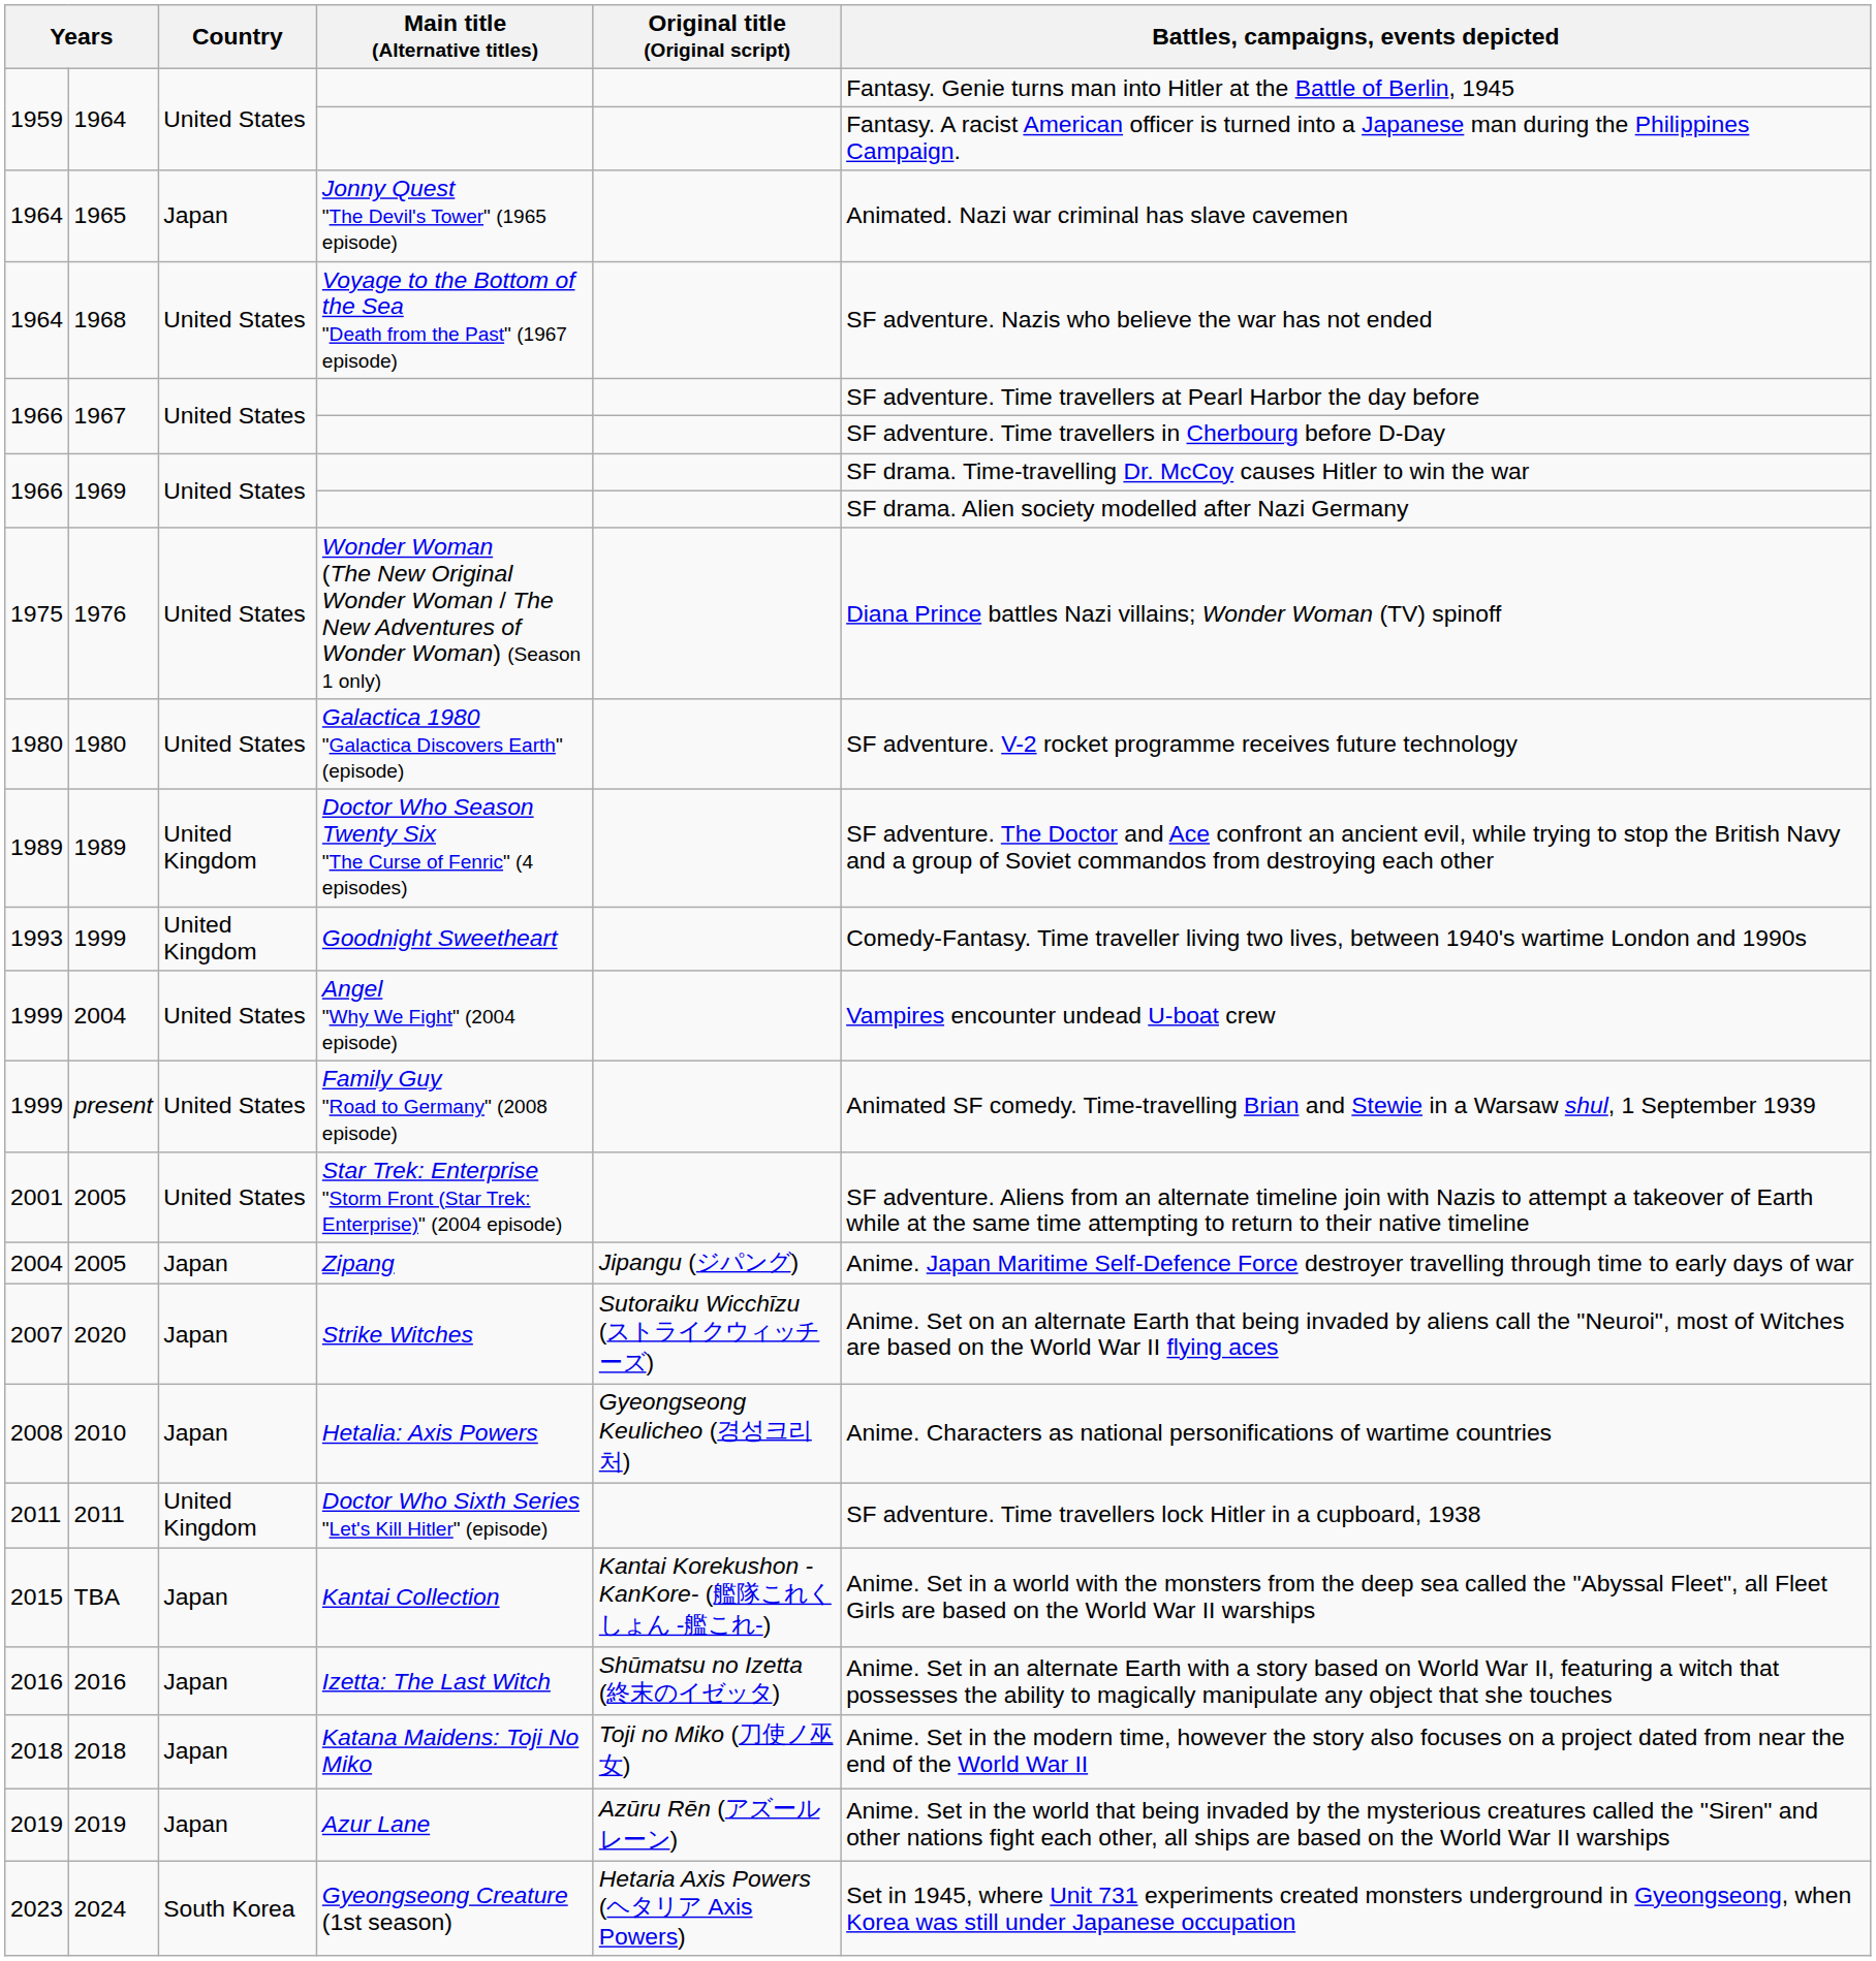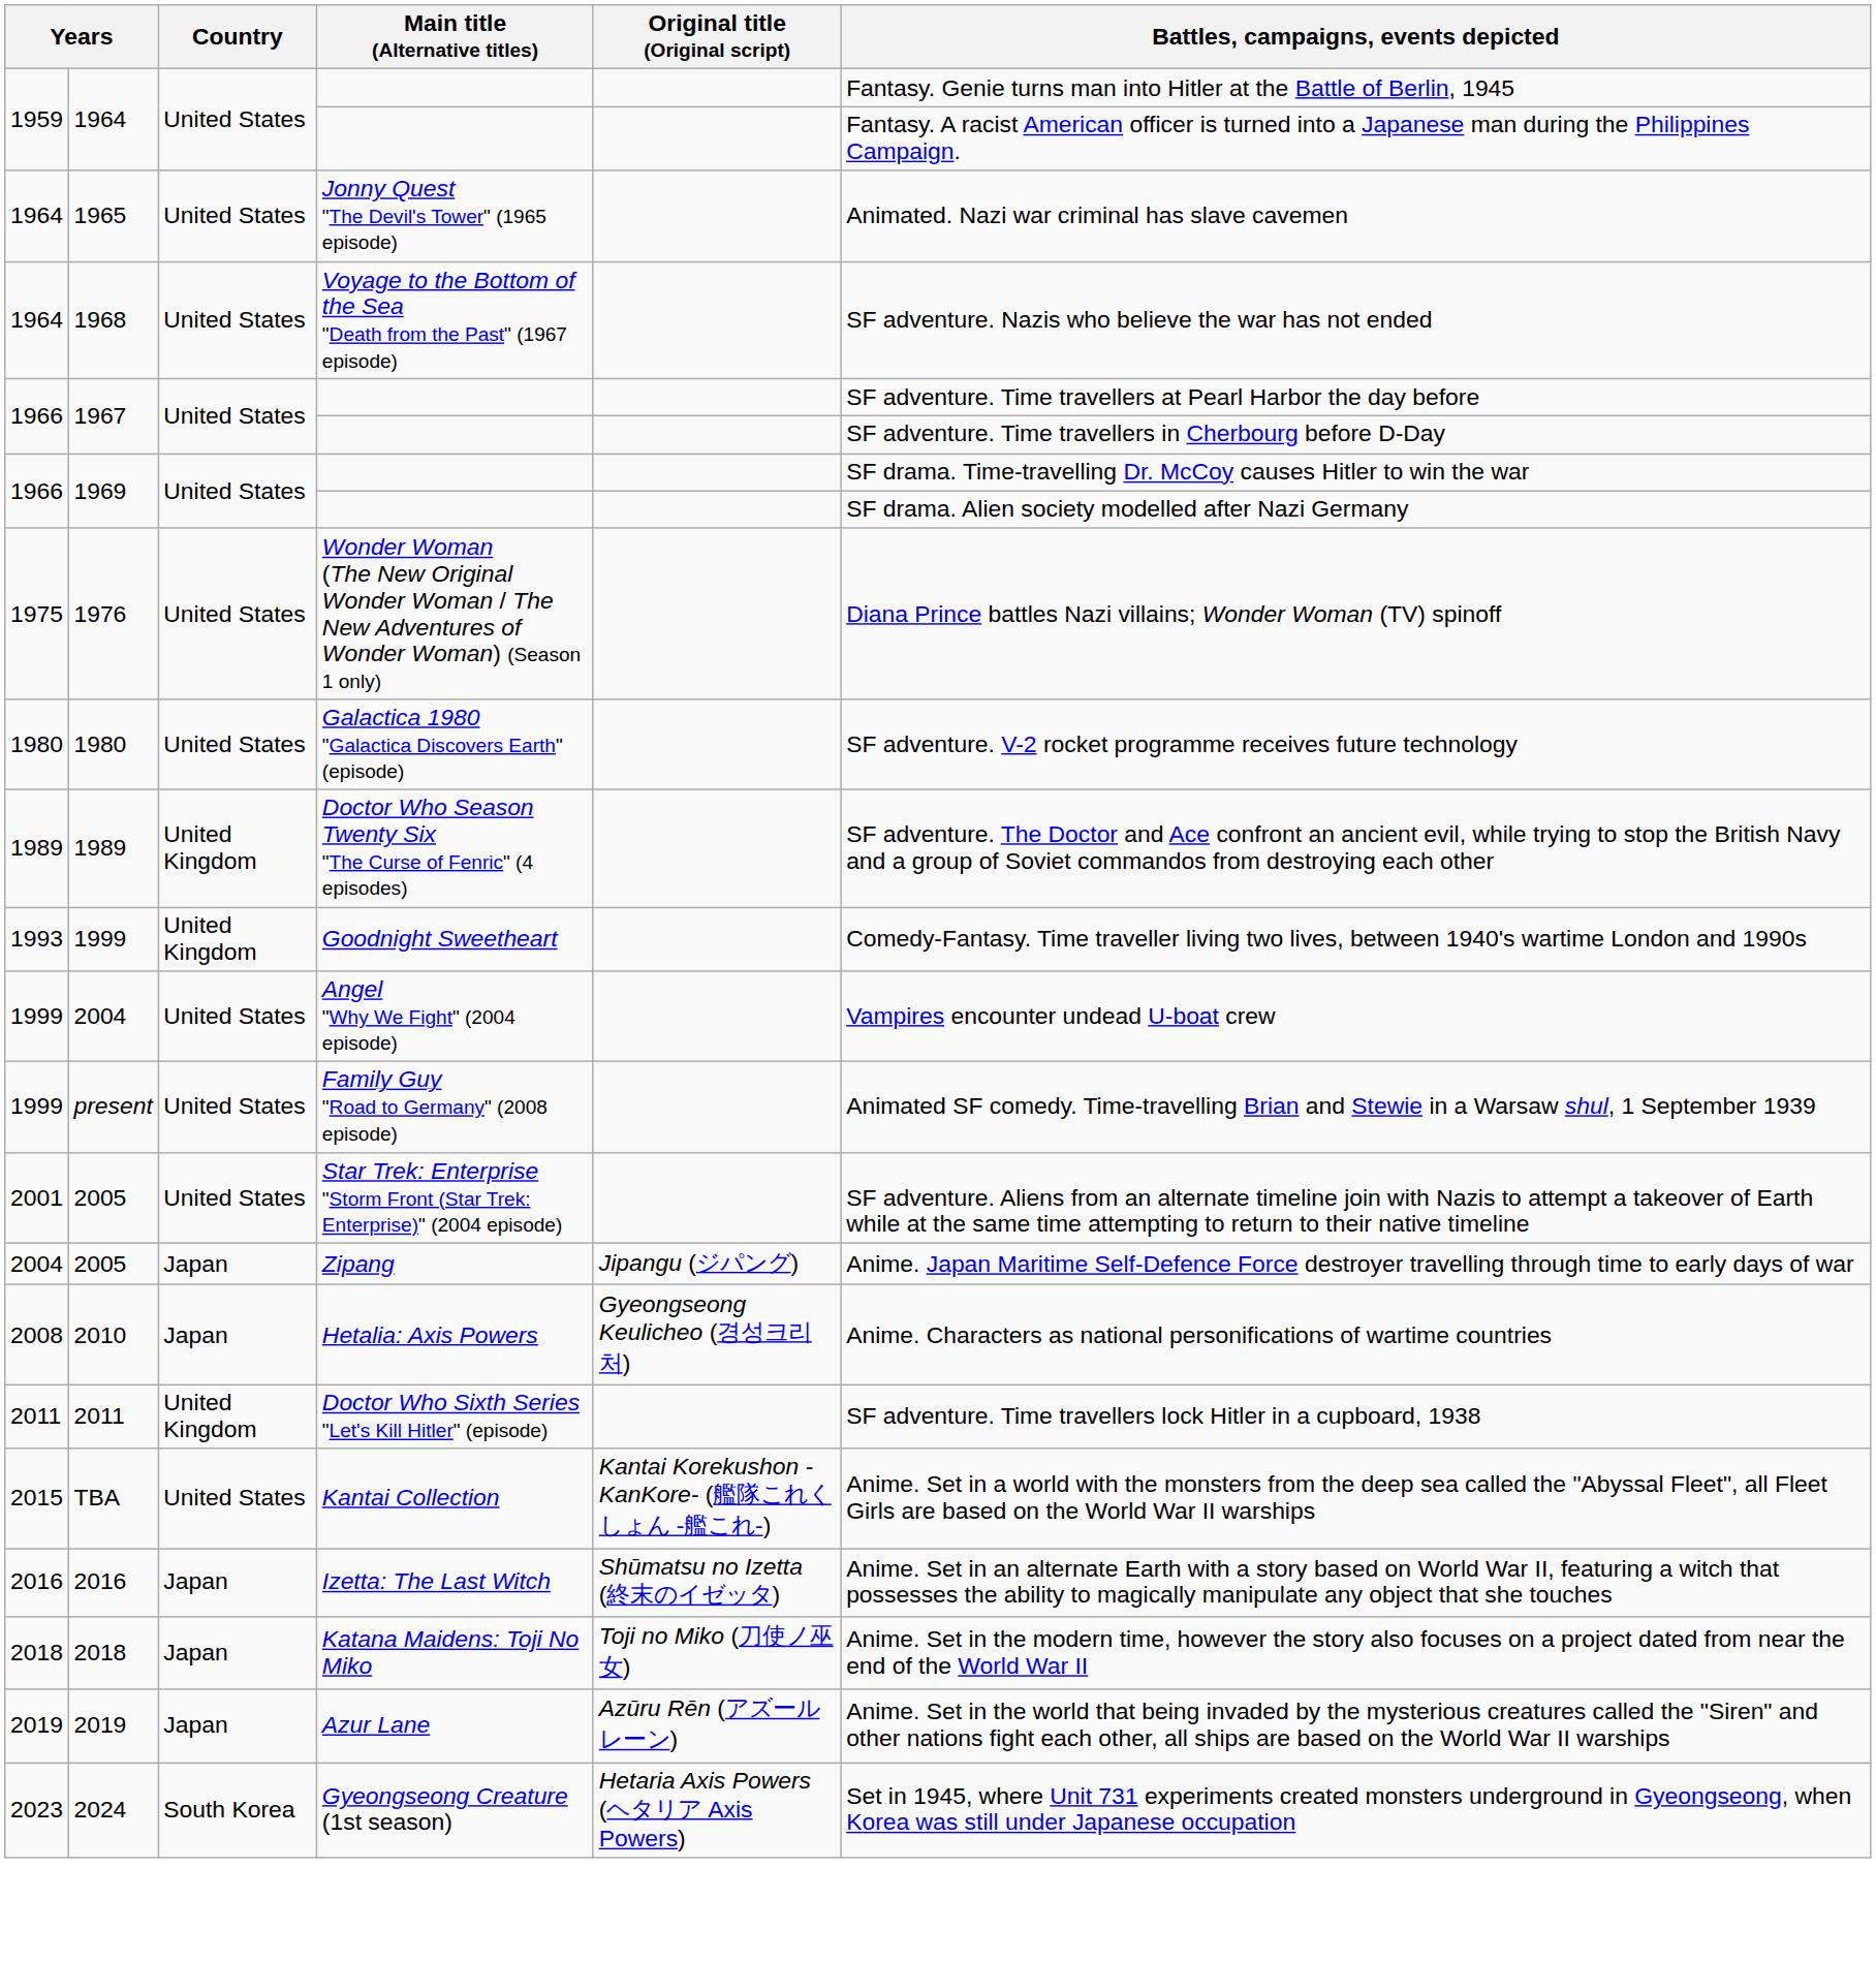1965 | Country: Japan -> United States
- row: 2007 | 2020 | Japan | Strike Witches | Sutoraiku Wicchīzu (ストライクウィッチーズ) | Anime. Set on an alternate Earth that being invaded by aliens call the "Neuroi", most of Witches are based on the World War II flying aces
TBA | Country: Japan -> United States
